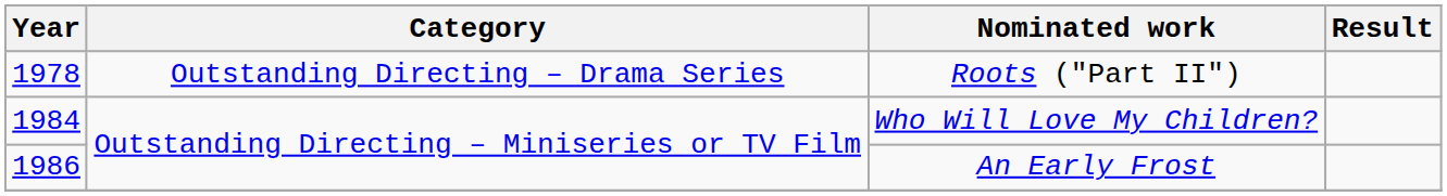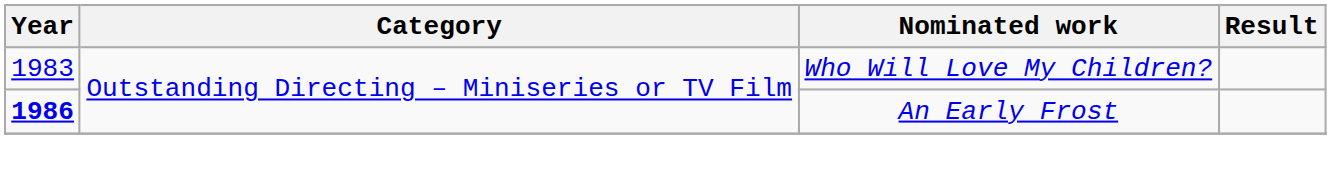- row: 1978 | Outstanding Directing – Drama Series | Roots ("Part II")
Who Will Love My Children? | Year: 1984 -> 1983
An Early Frost | Year: normal -> bold
